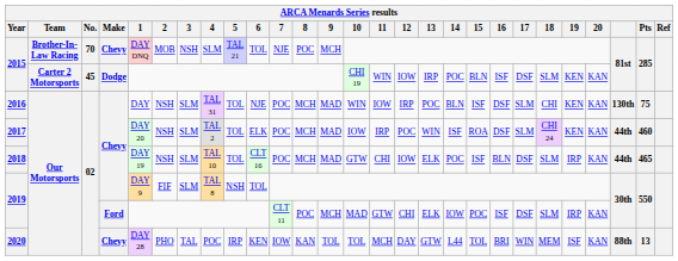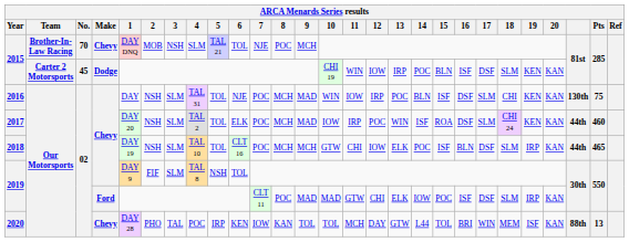2018 | 9: MAD -> MCH
2019 / Ford | 9: MCH -> MAD
